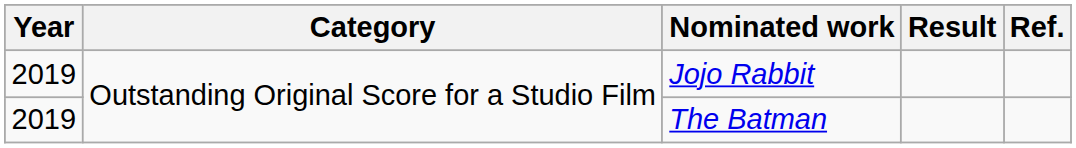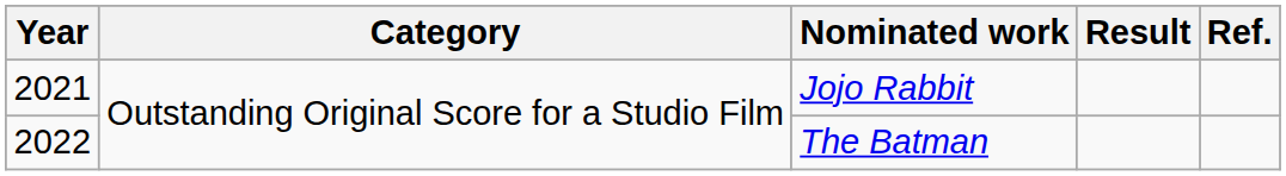Jojo Rabbit | Year: 2019 -> 2021
The Batman | Year: 2019 -> 2022
